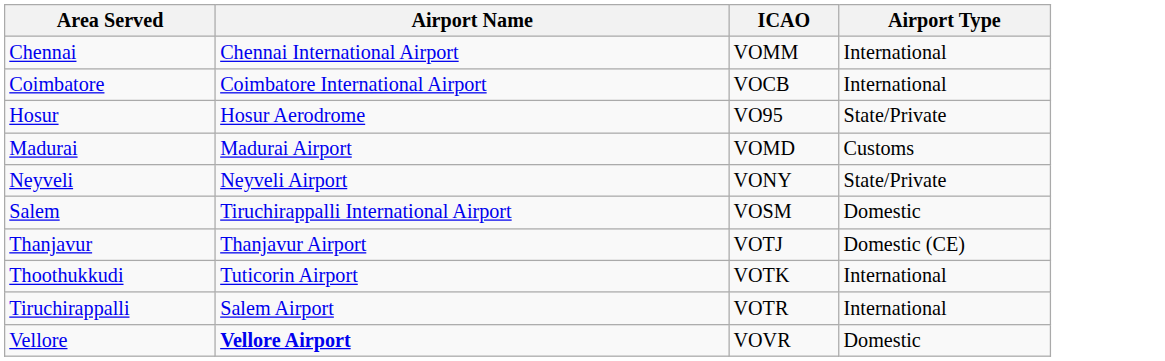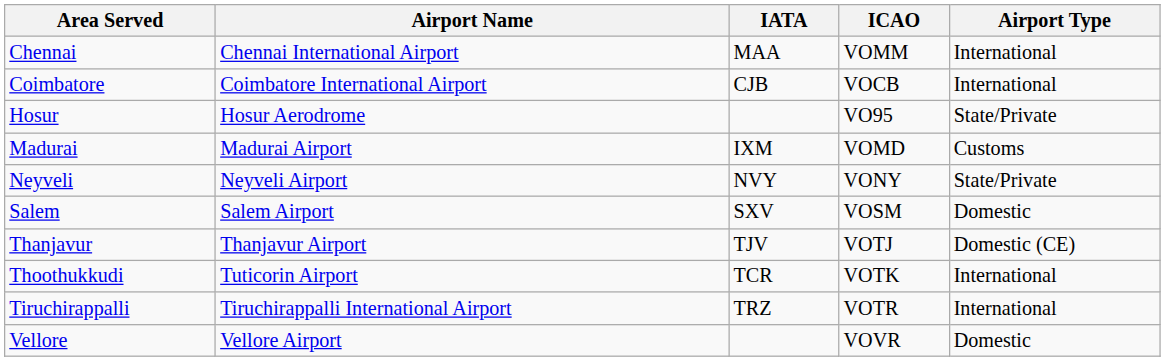+ column: IATA | MAA | CJB | IXM | NVY | SXV | TJV | TCR | TRZ
Salem | Airport Name: Tiruchirappalli International Airport -> Salem Airport
Tiruchirappalli | Airport Name: Salem Airport -> Tiruchirappalli International Airport
Vellore | Airport Name: bold -> normal
